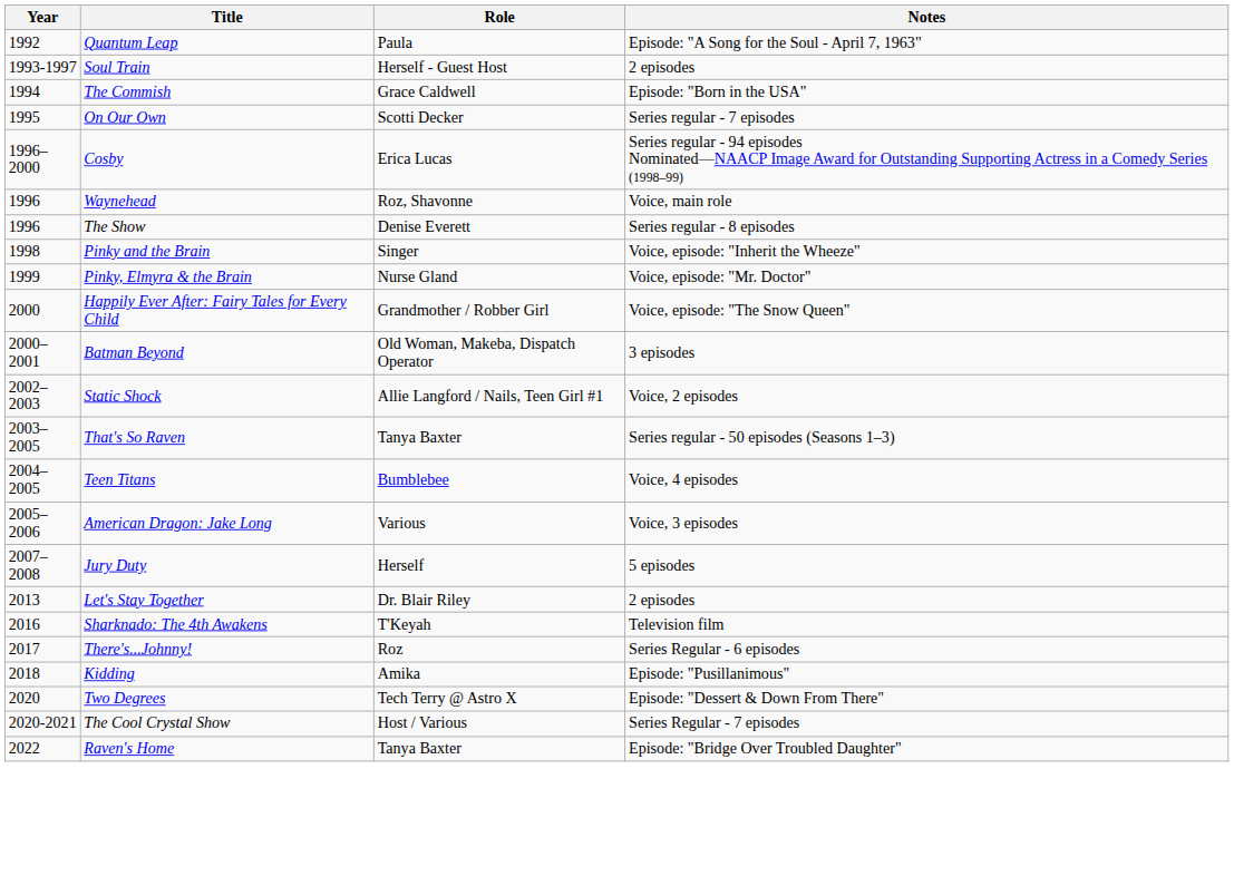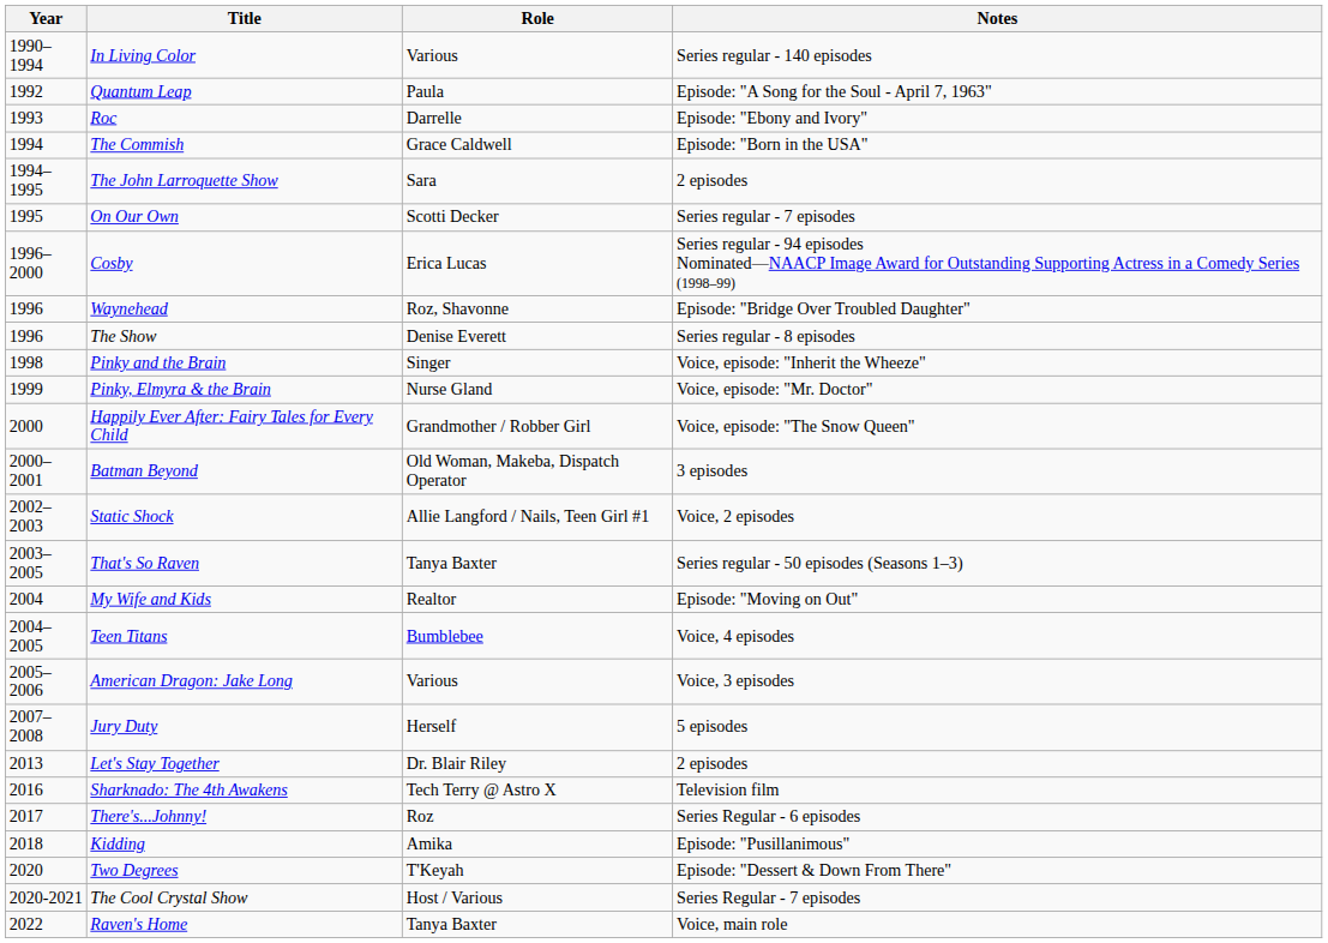+ row: 1990–1994 | In Living Color | Various | Series regular - 140 episodes
+ row: 1993 | Roc | Darrelle | Episode: "Ebony and Ivory"
- row: 1993-1997 | Soul Train | Herself - Guest Host | 2 episodes
+ row: 1994–1995 | The John Larroquette Show | Sara | 2 episodes
Waynehead | Notes: Voice, main role -> Episode: "Bridge Over Troubled Daughter"
+ row: 2004 | My Wife and Kids | Realtor | Episode: "Moving on Out"
Sharknado: The 4th Awakens | Role: T'Keyah -> Tech Terry @ Astro X
Two Degrees | Role: Tech Terry @ Astro X -> T'Keyah
Raven's Home | Notes: Episode: "Bridge Over Troubled Daughter" -> Voice, main role
